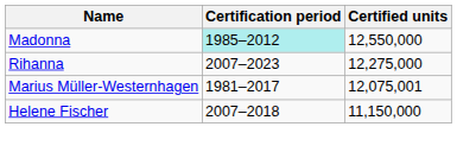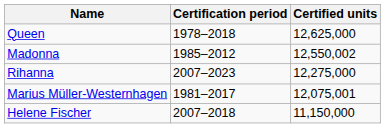+ row: Queen | 1978–2018 | 12,625,000
Madonna | Certification period: paleturquoise background -> no background
Madonna | Certified units: 12,550,000 -> 12,550,002
